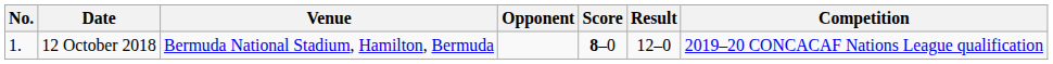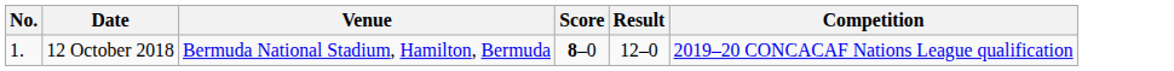- column: Opponent
